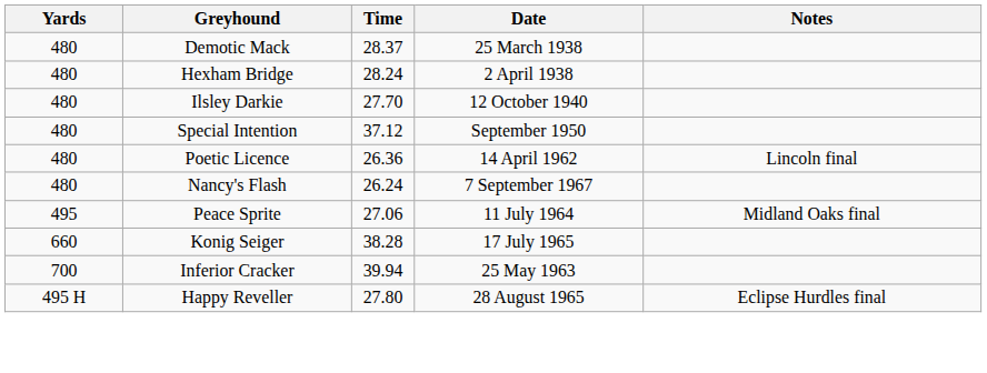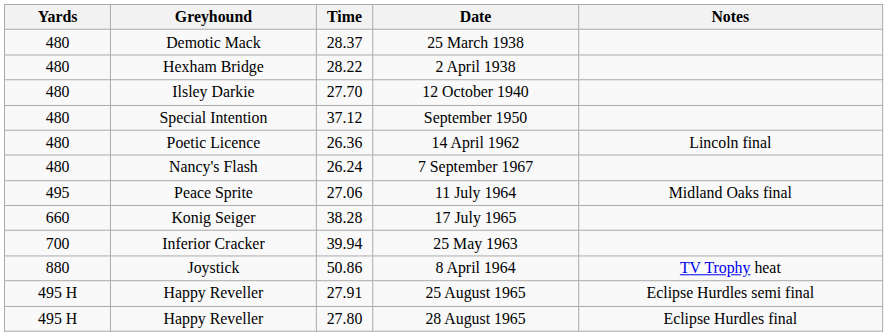2 April 1938 | Time: 28.24 -> 28.22
+ row: 880 | Joystick | 50.86 | 8 April 1964 | TV Trophy heat
+ row: 495 H | Happy Reveller | 27.91 | 25 August 1965 | Eclipse Hurdles semi final
